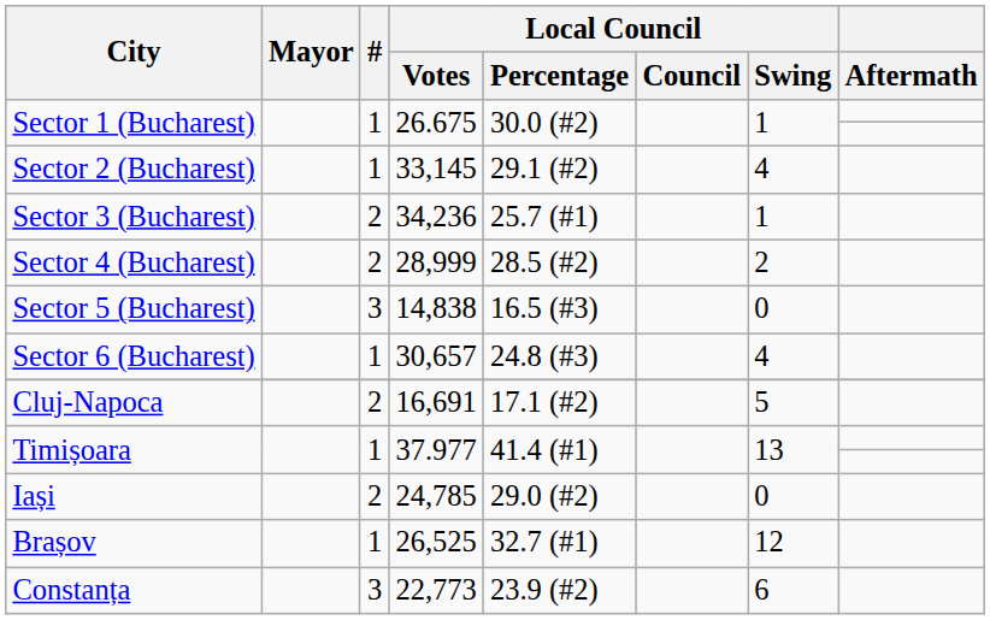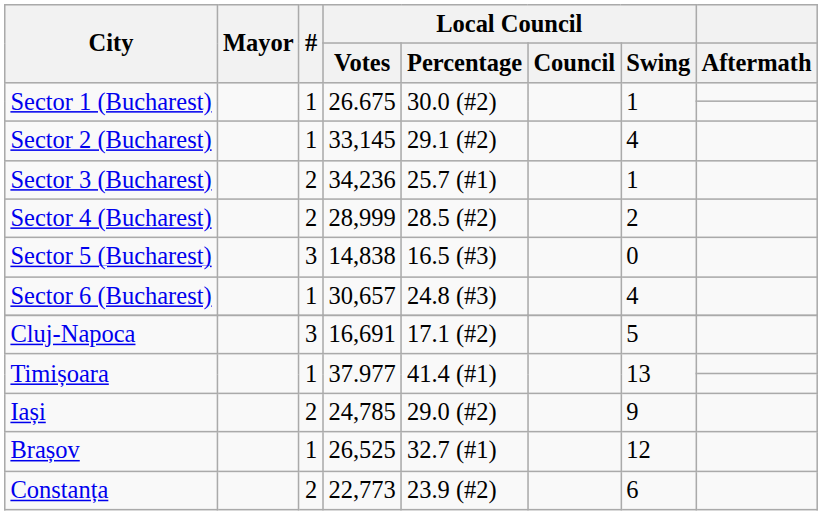Cluj-Napoca | #: 2 -> 3
Iași | Local Council / Swing: 0 -> 9
Constanța | #: 3 -> 2
